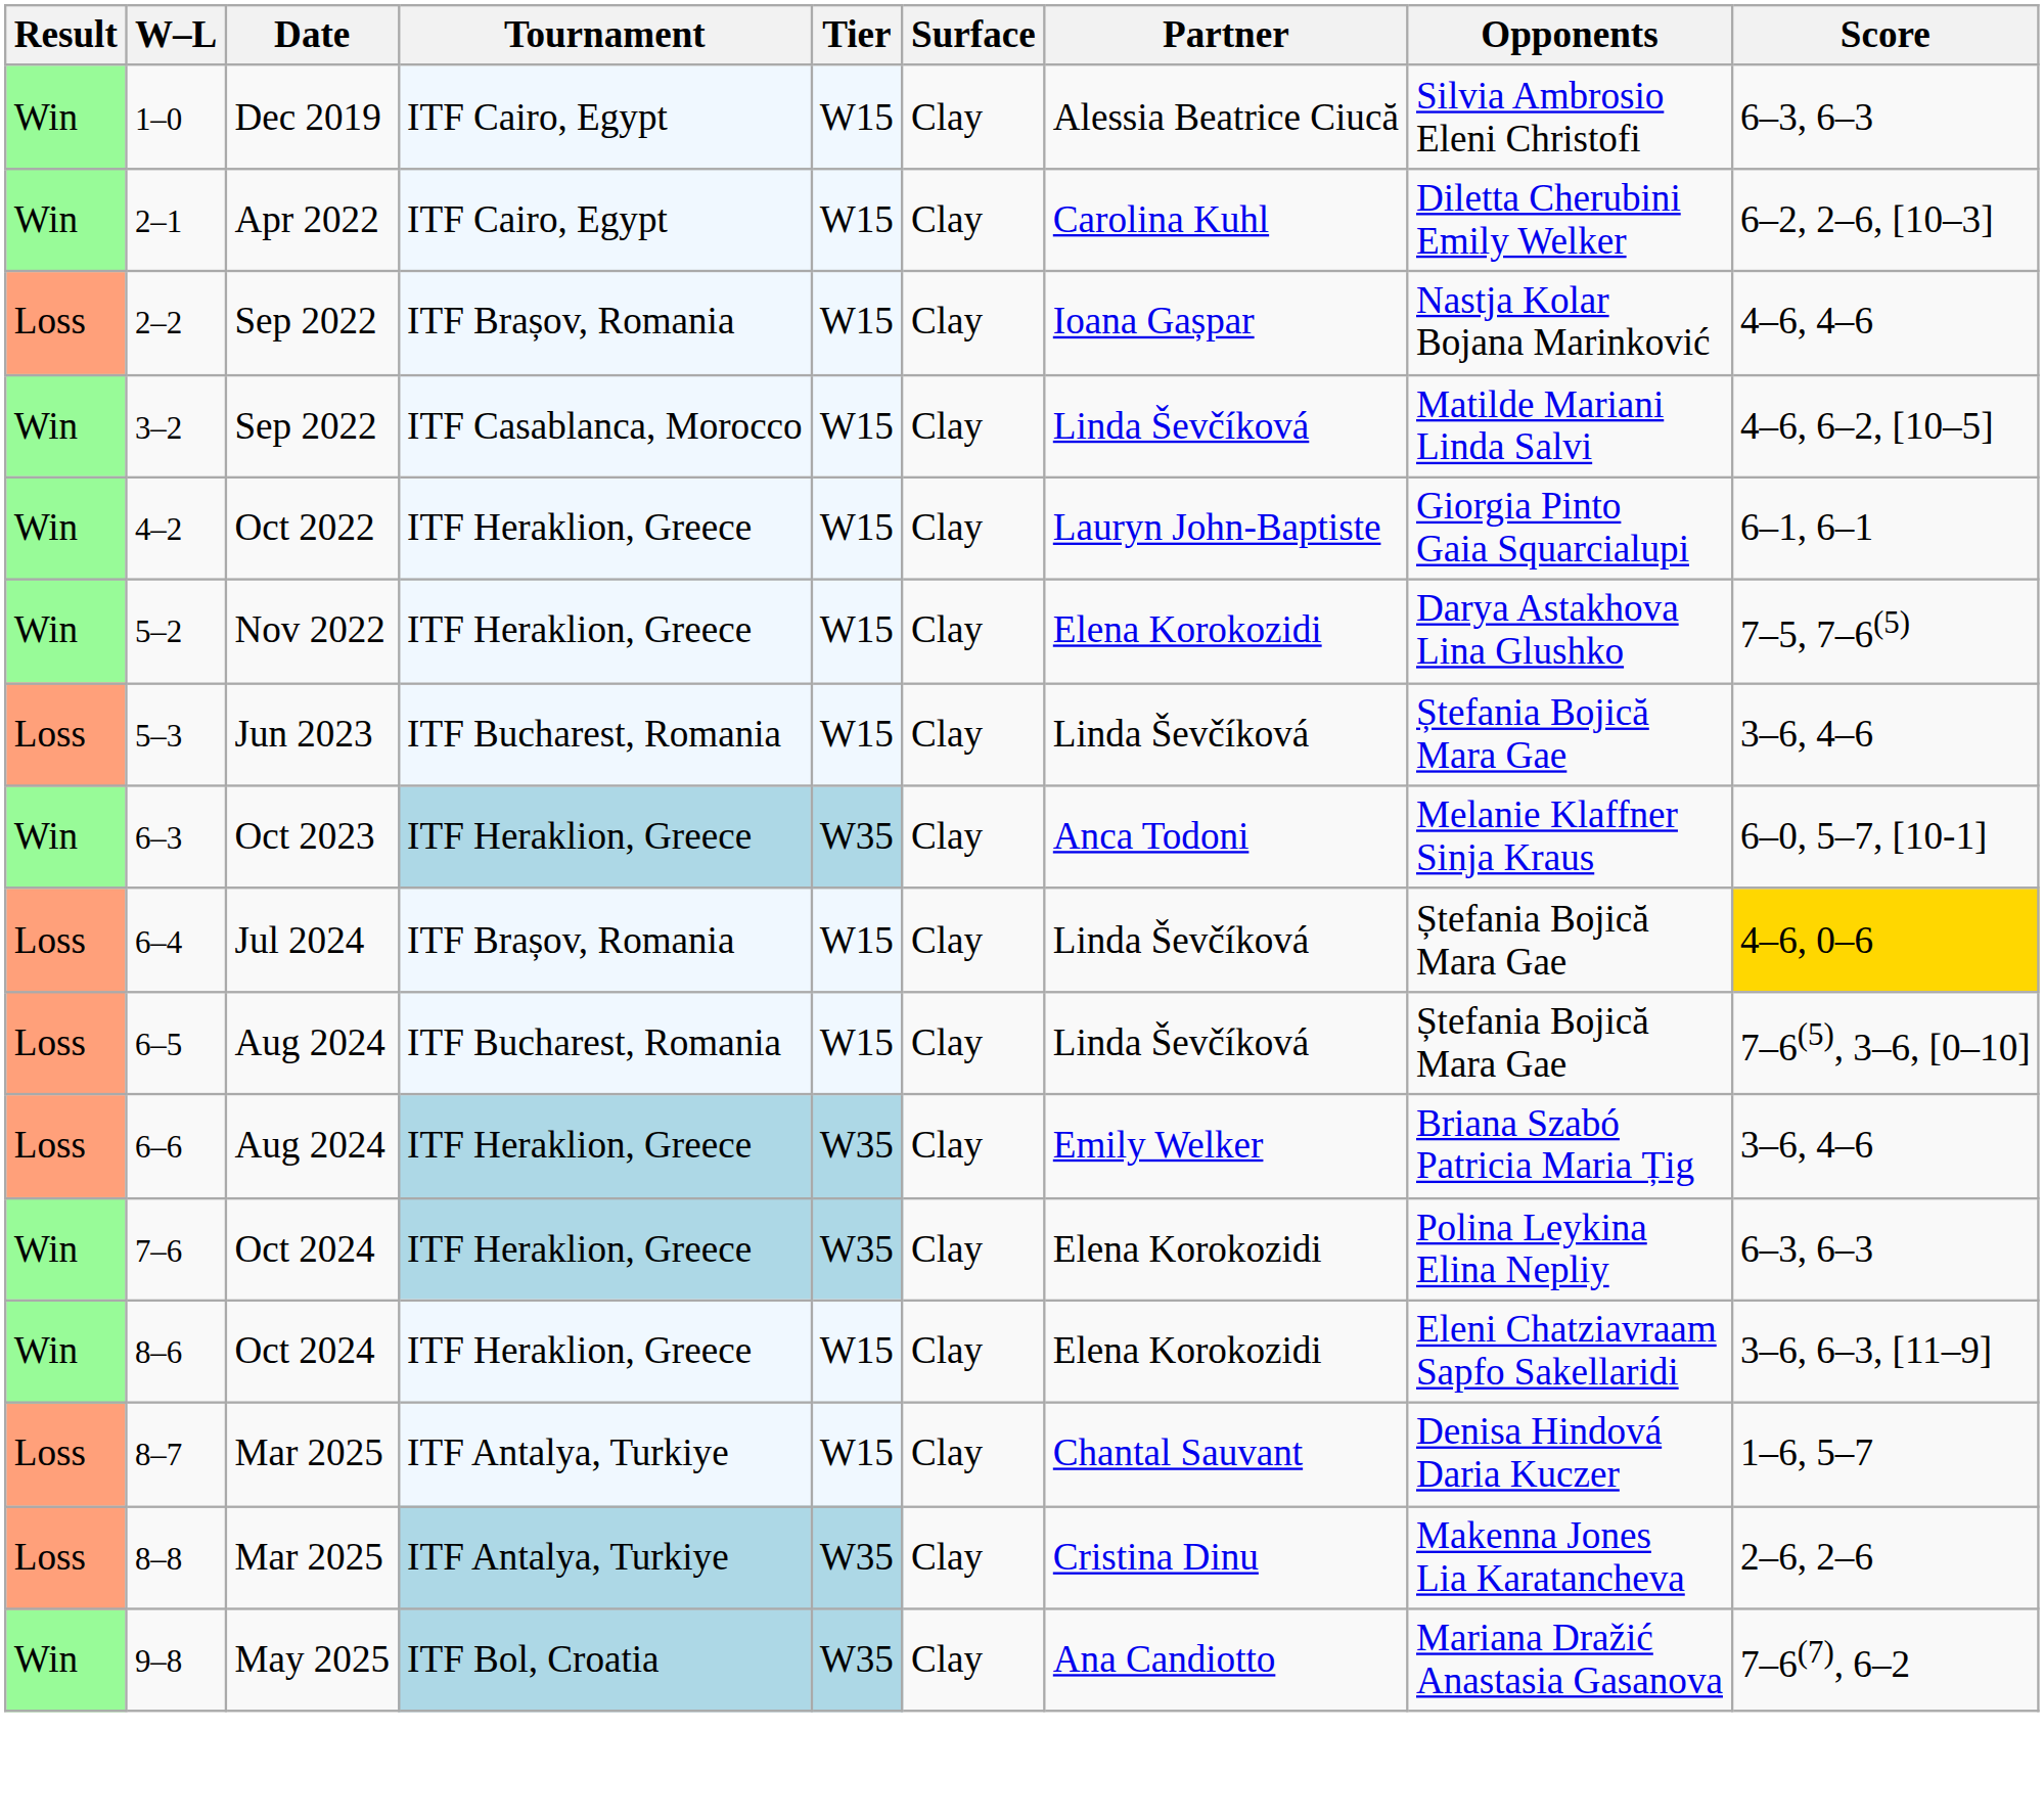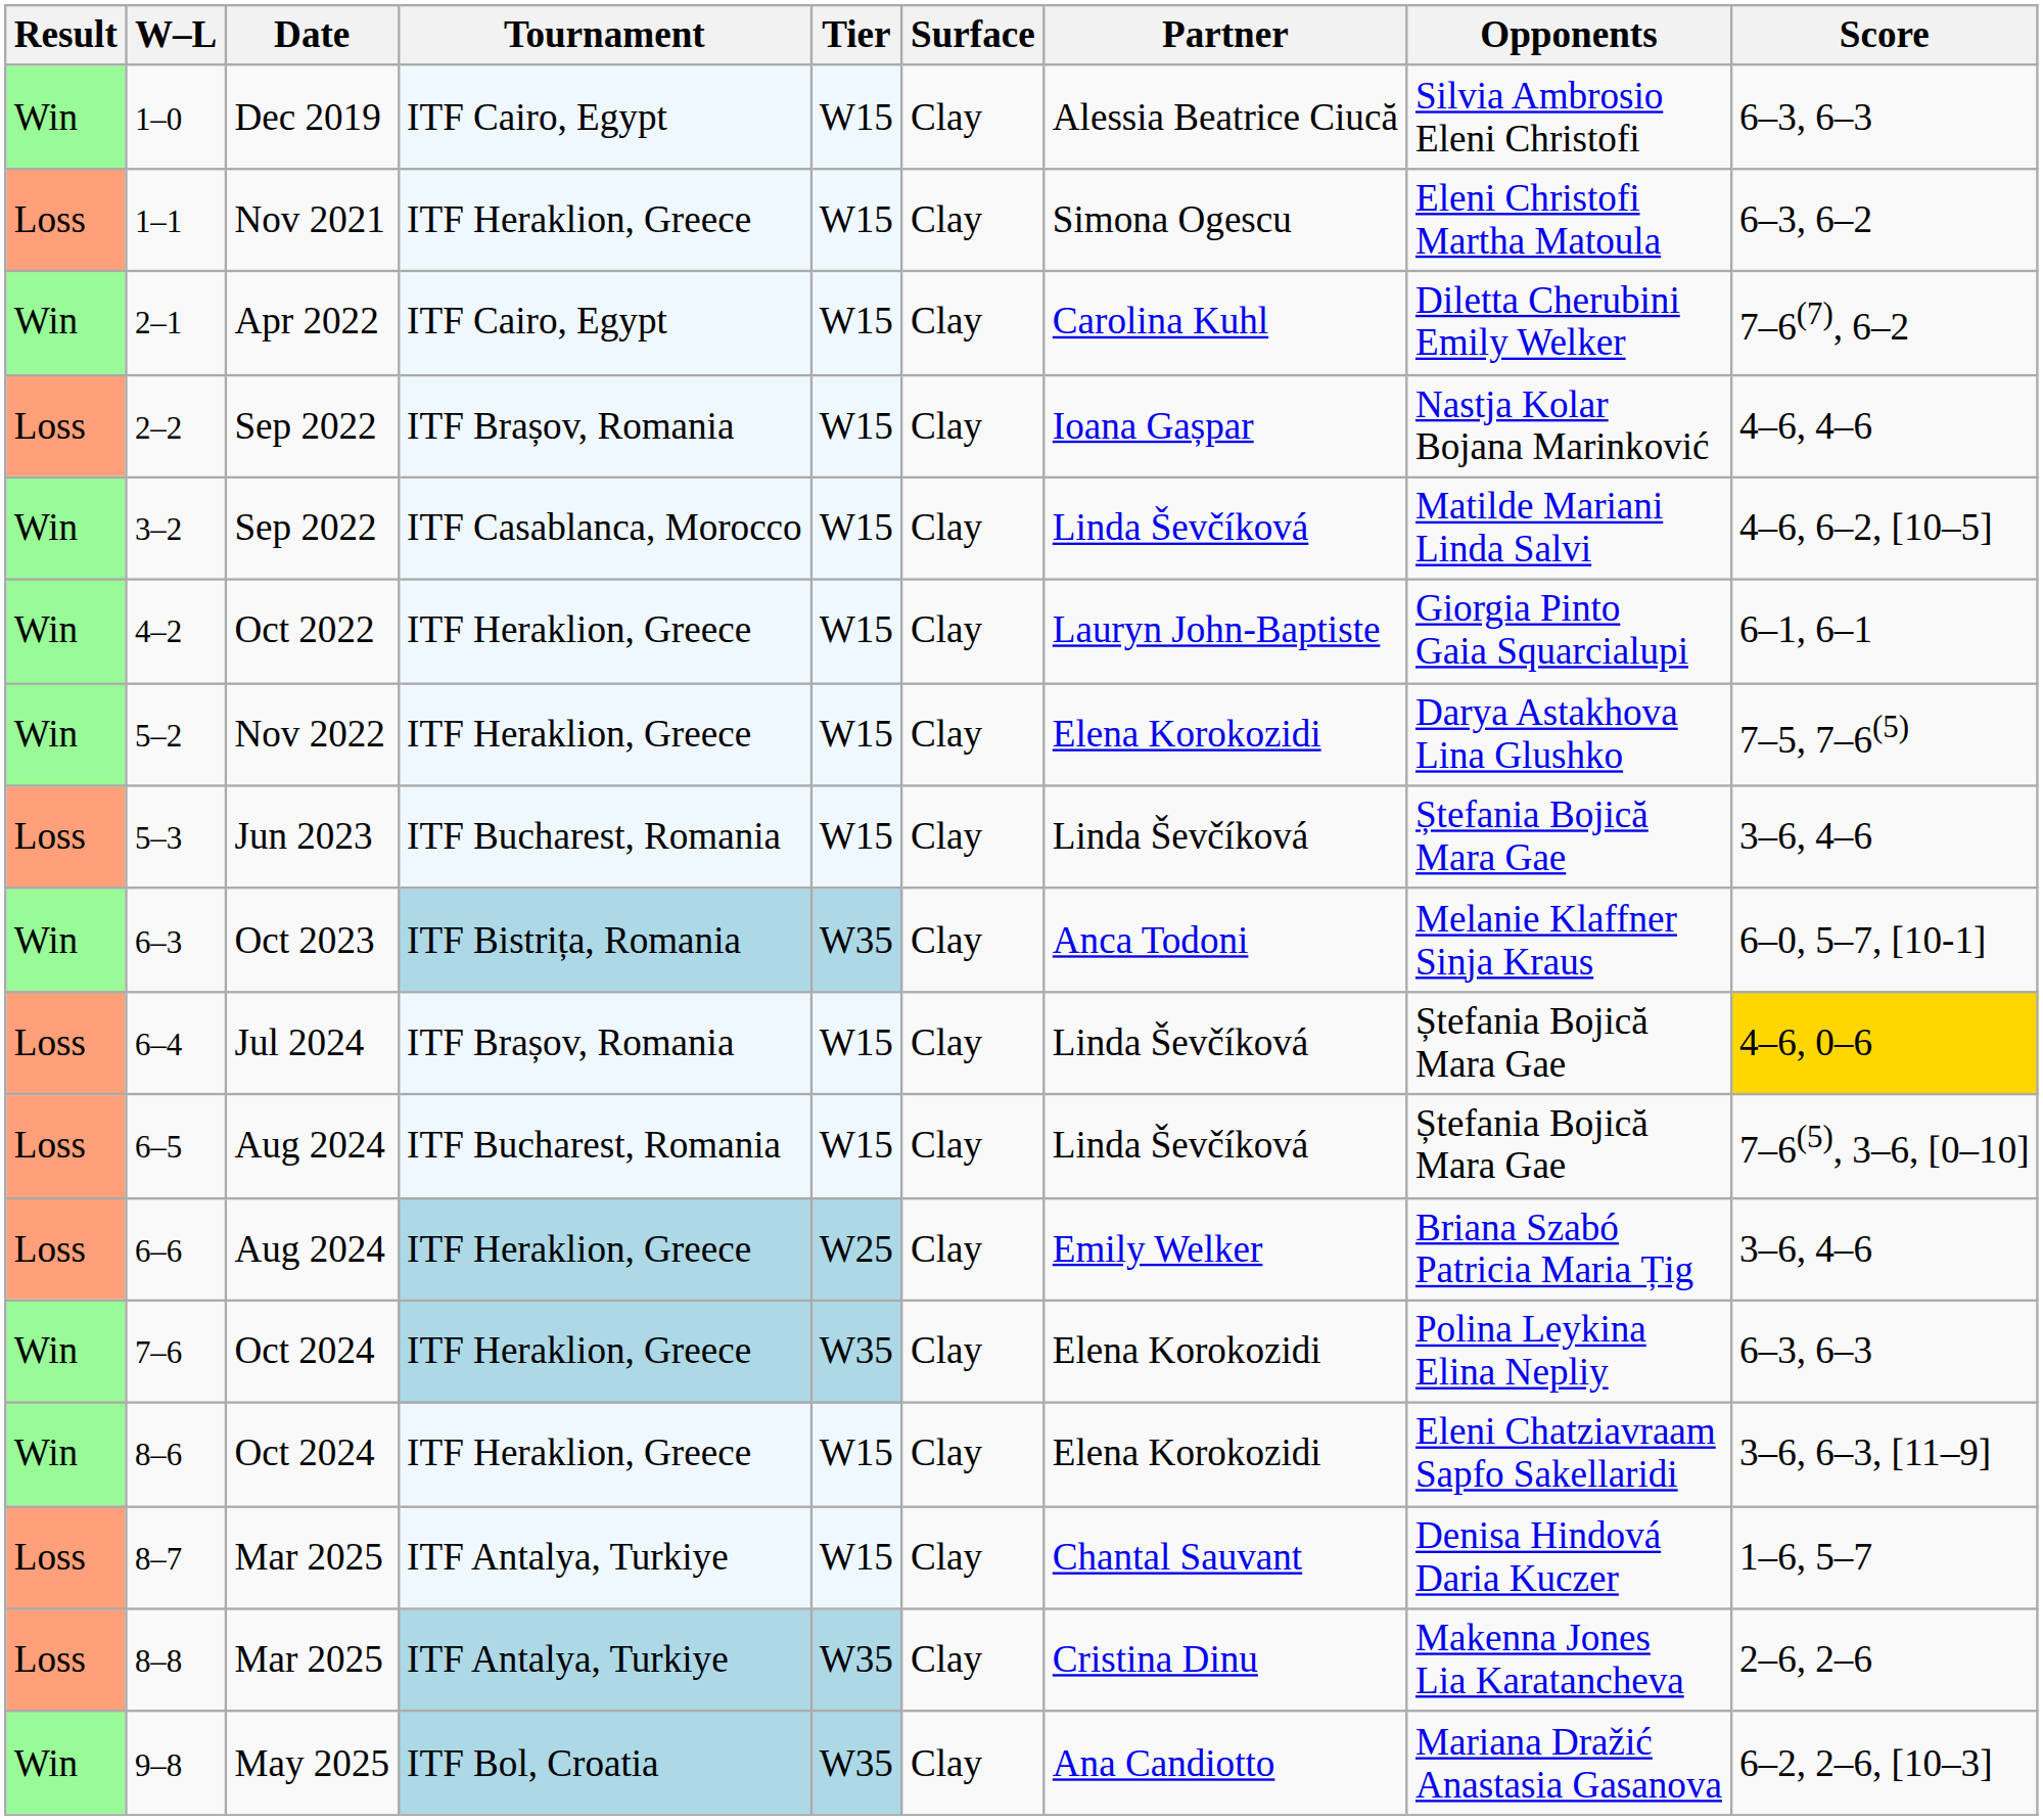+ row: Loss | 1–1 | Nov 2021 | ITF Heraklion, Greece | W15 | Clay | Simona Ogescu | Eleni Christofi Martha Matoula | 6–3, 6–2
2–1 | Score: 6–2, 2–6, [10–3] -> 7–6(7), 6–2
6–3 | Tournament: ITF Heraklion, Greece -> ITF Bistrița, Romania
6–6 | Tier: W35 -> W25
9–8 | Score: 7–6(7), 6–2 -> 6–2, 2–6, [10–3]
